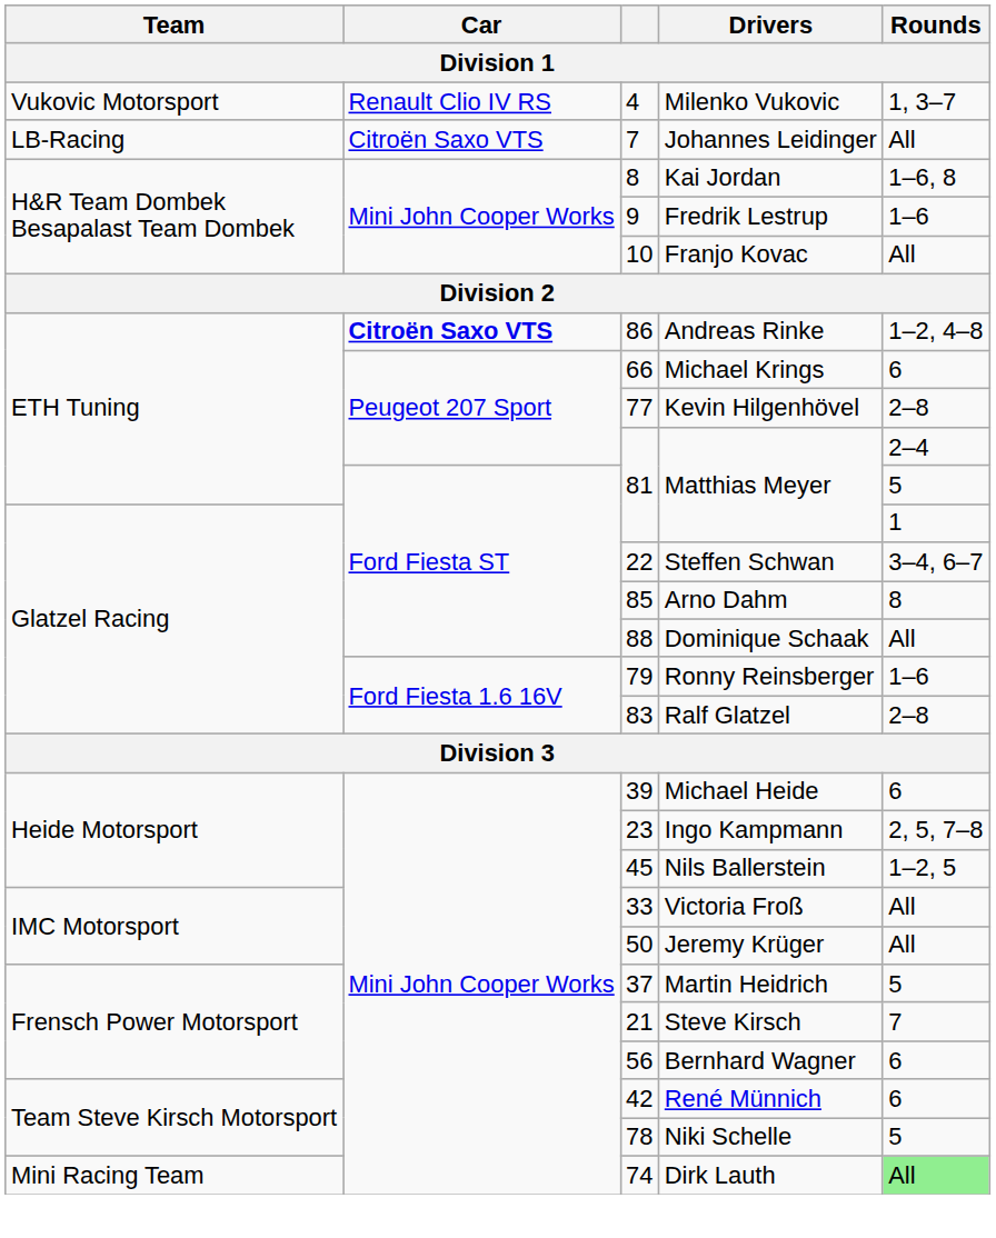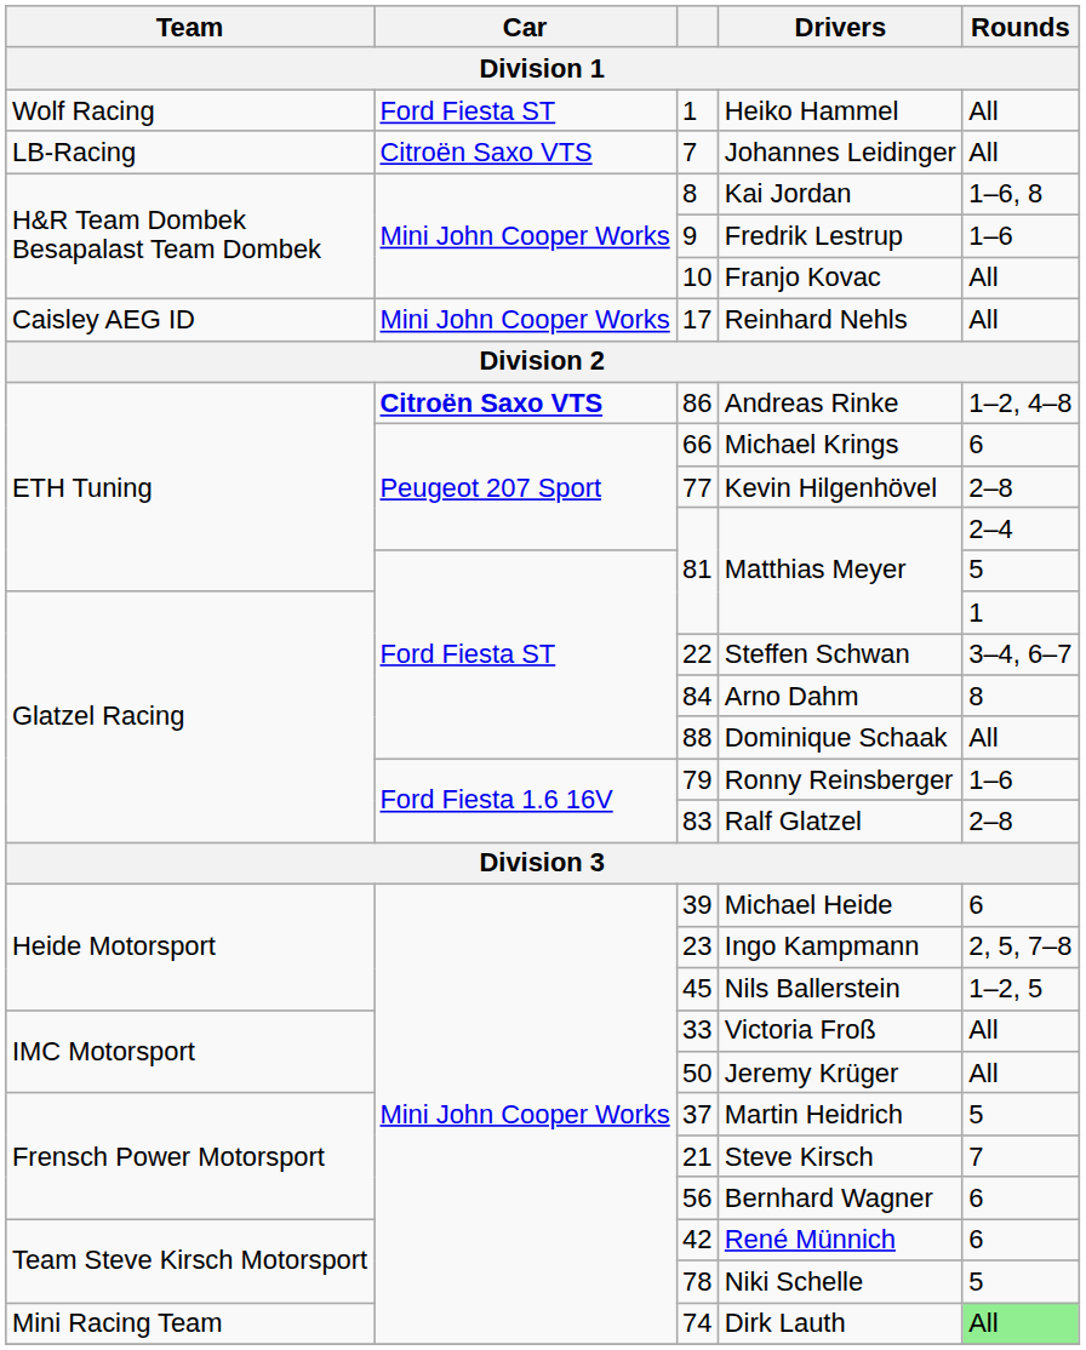+ row: Wolf Racing | Ford Fiesta ST | 1 | Heiko Hammel | All
- row: Vukovic Motorsport | Renault Clio IV RS | 4 | Milenko Vukovic | 1, 3–7
+ row: Caisley AEG ID | Mini John Cooper Works | 17 | Reinhard Nehls | All
Arno Dahm | column 3: 85 -> 84
